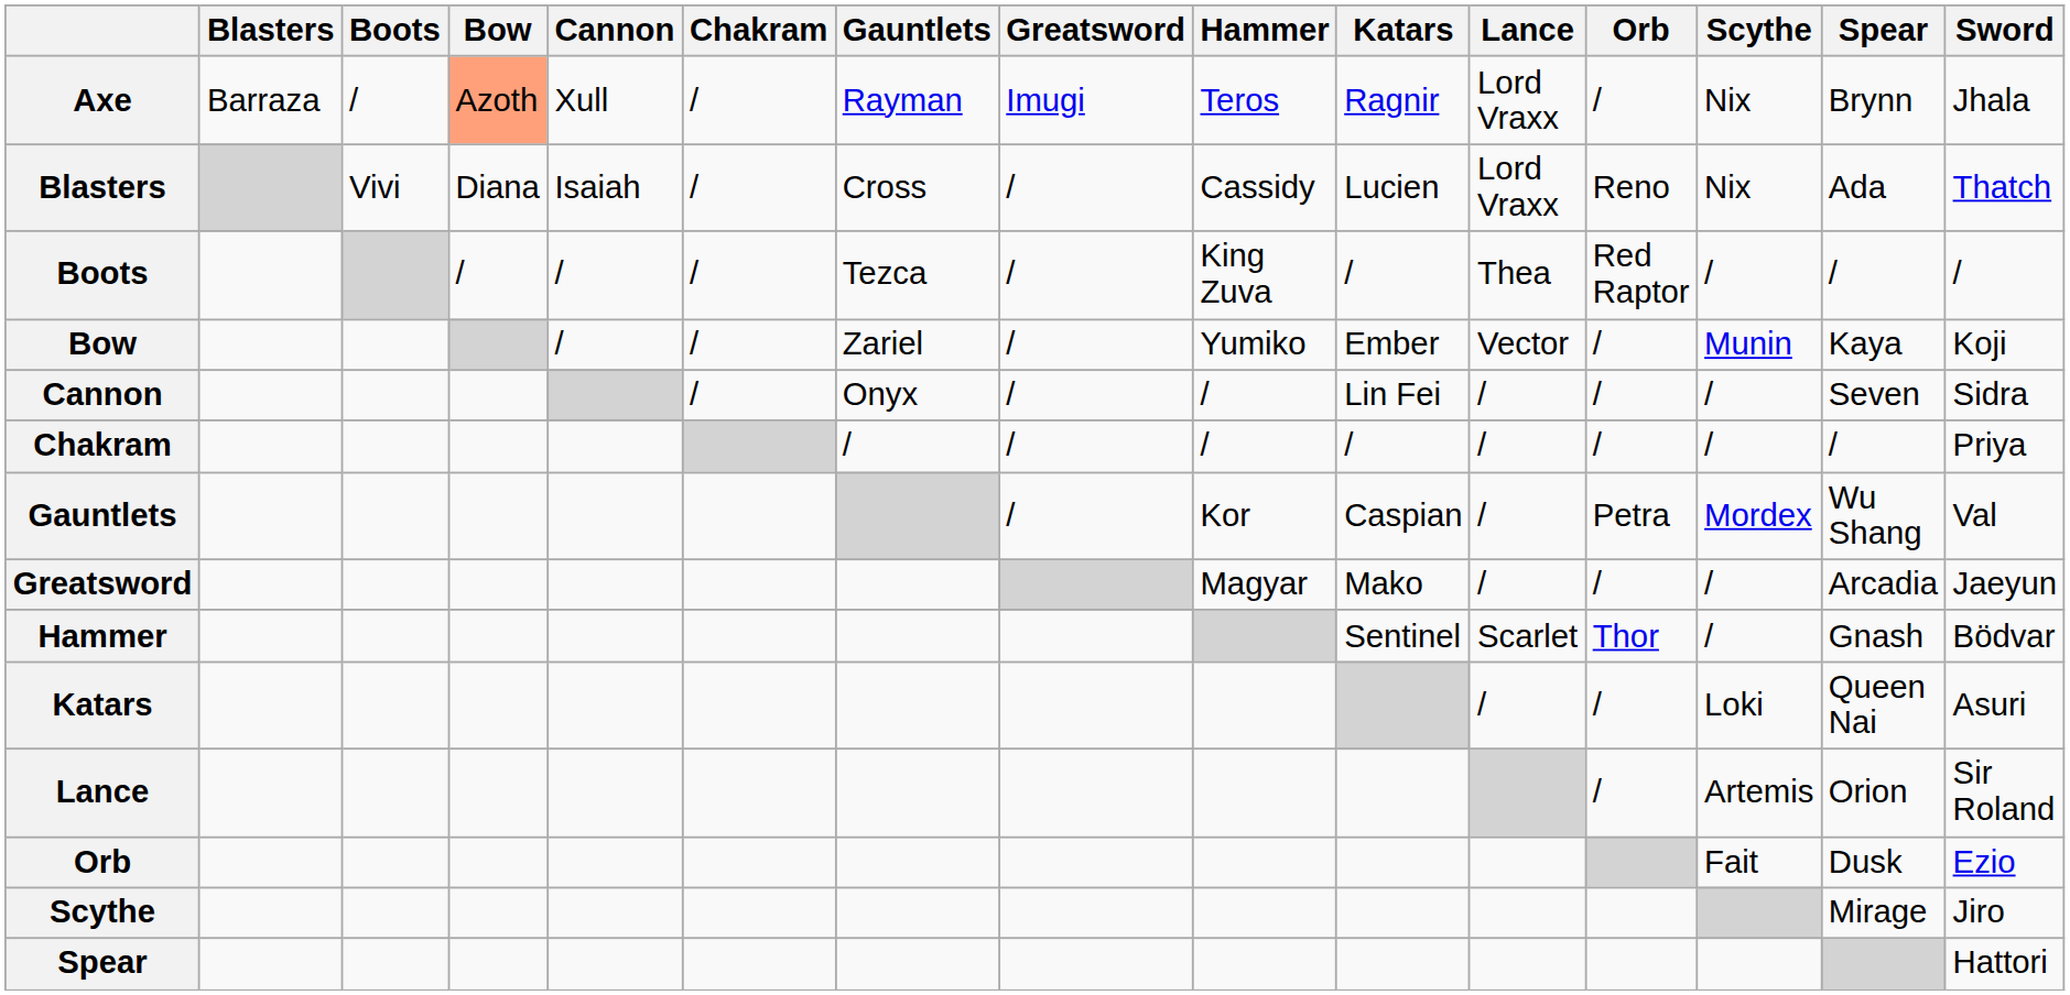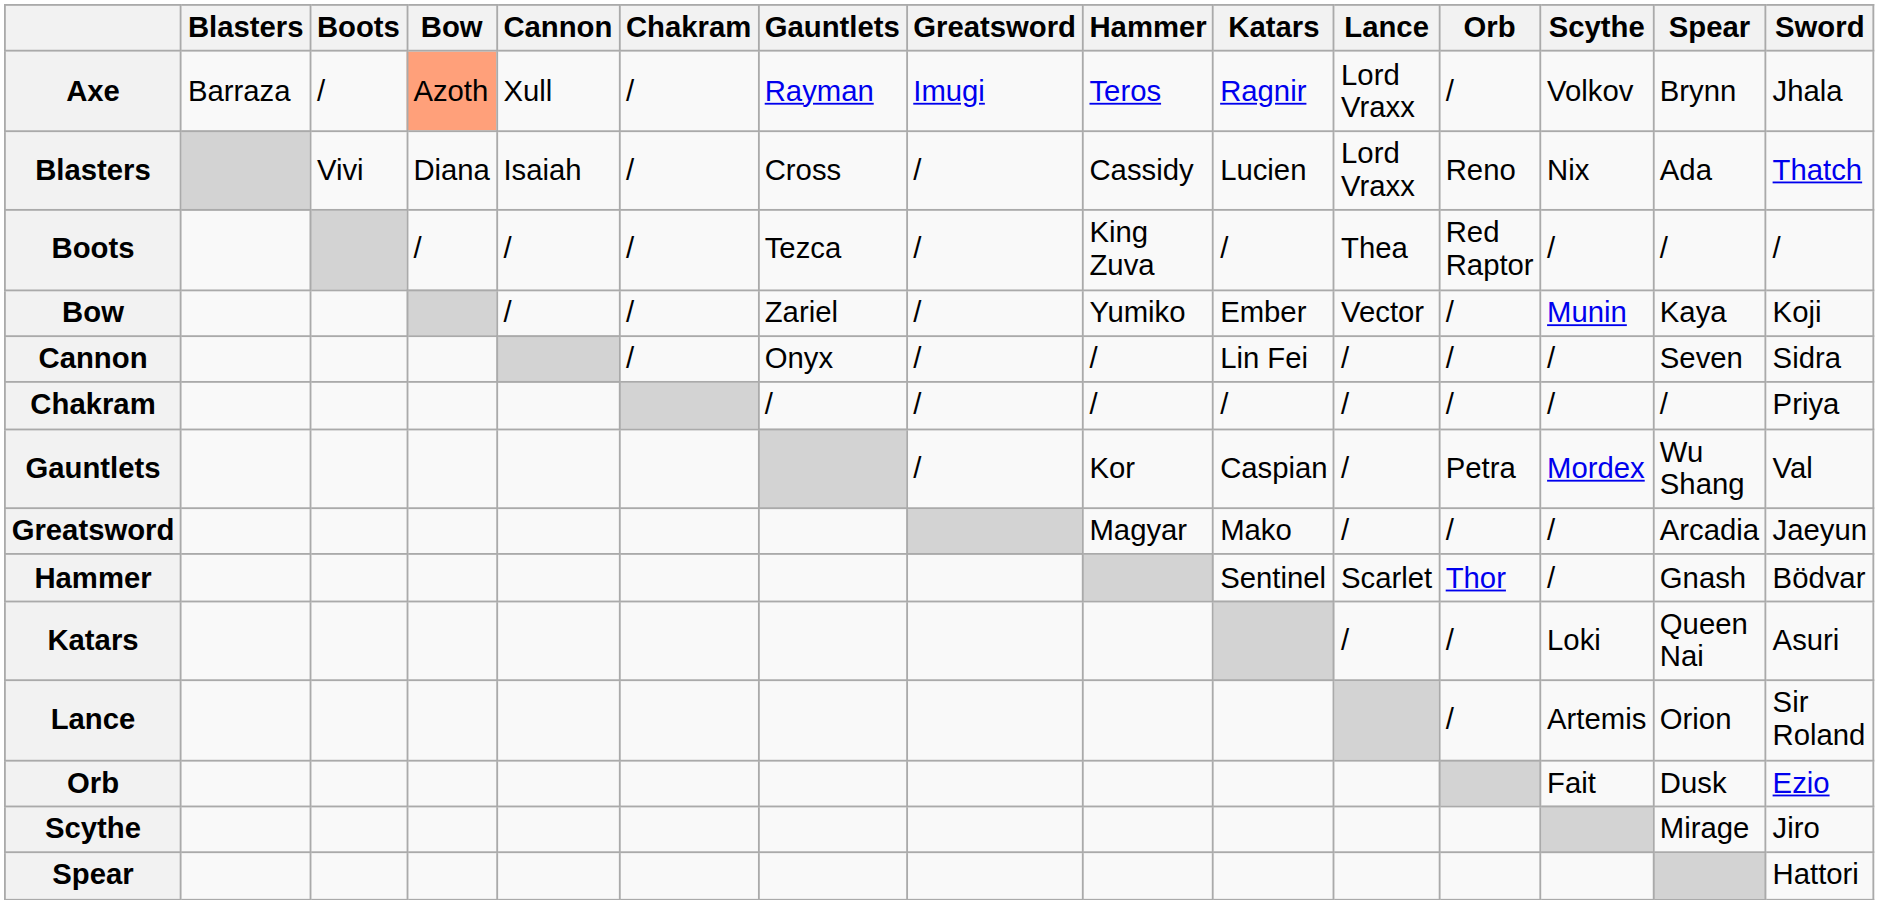Axe | Scythe: Nix -> Volkov
